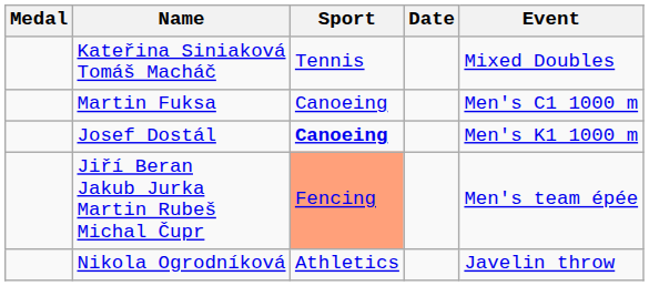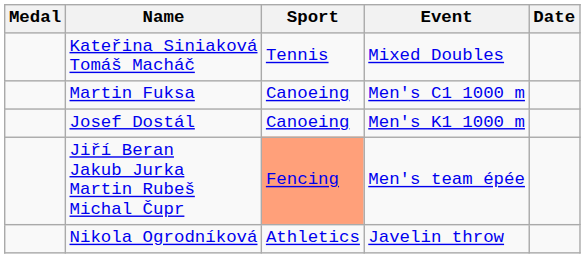columns swapped: Event <-> Date
Josef Dostál | Sport: bold -> normal
